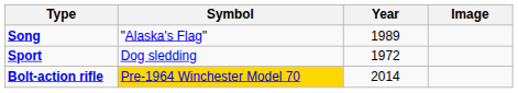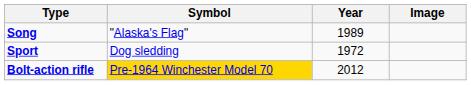Bolt-action rifle | Year: 2014 -> 2012
